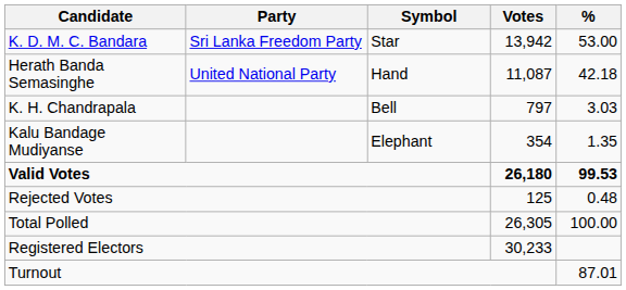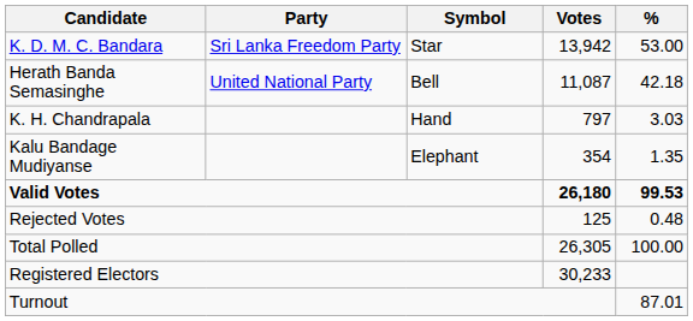Herath Banda Semasinghe | Symbol: Hand -> Bell
K. H. Chandrapala | Symbol: Bell -> Hand
